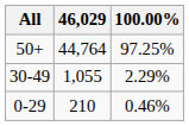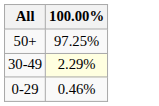- column: 46,029 | 44,764 | 1,055 | 210
30-49 | 100.00%: no background -> lightyellow background
